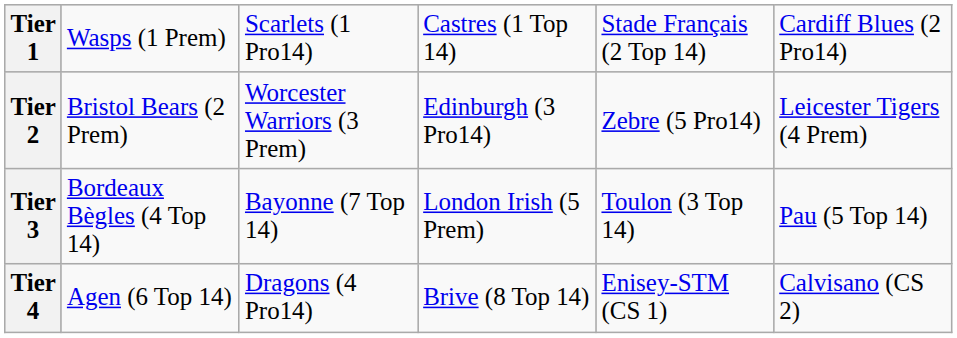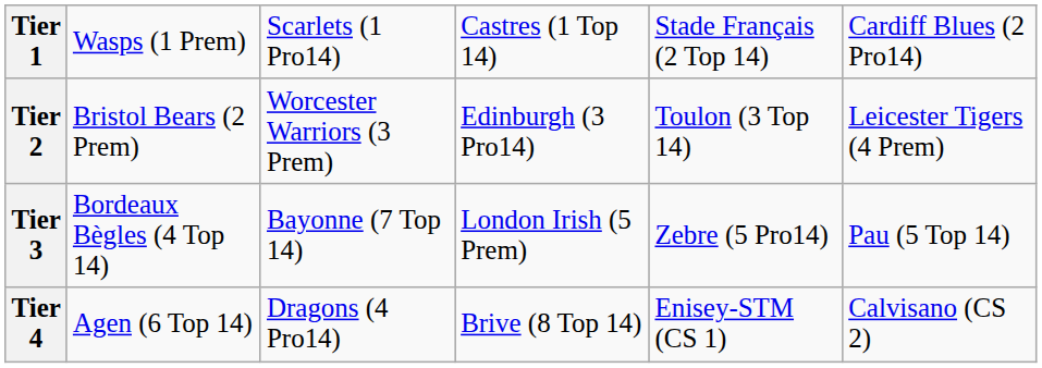Tier 2 | column 5: Zebre (5 Pro14) -> Toulon (3 Top 14)
Tier 3 | column 5: Toulon (3 Top 14) -> Zebre (5 Pro14)
